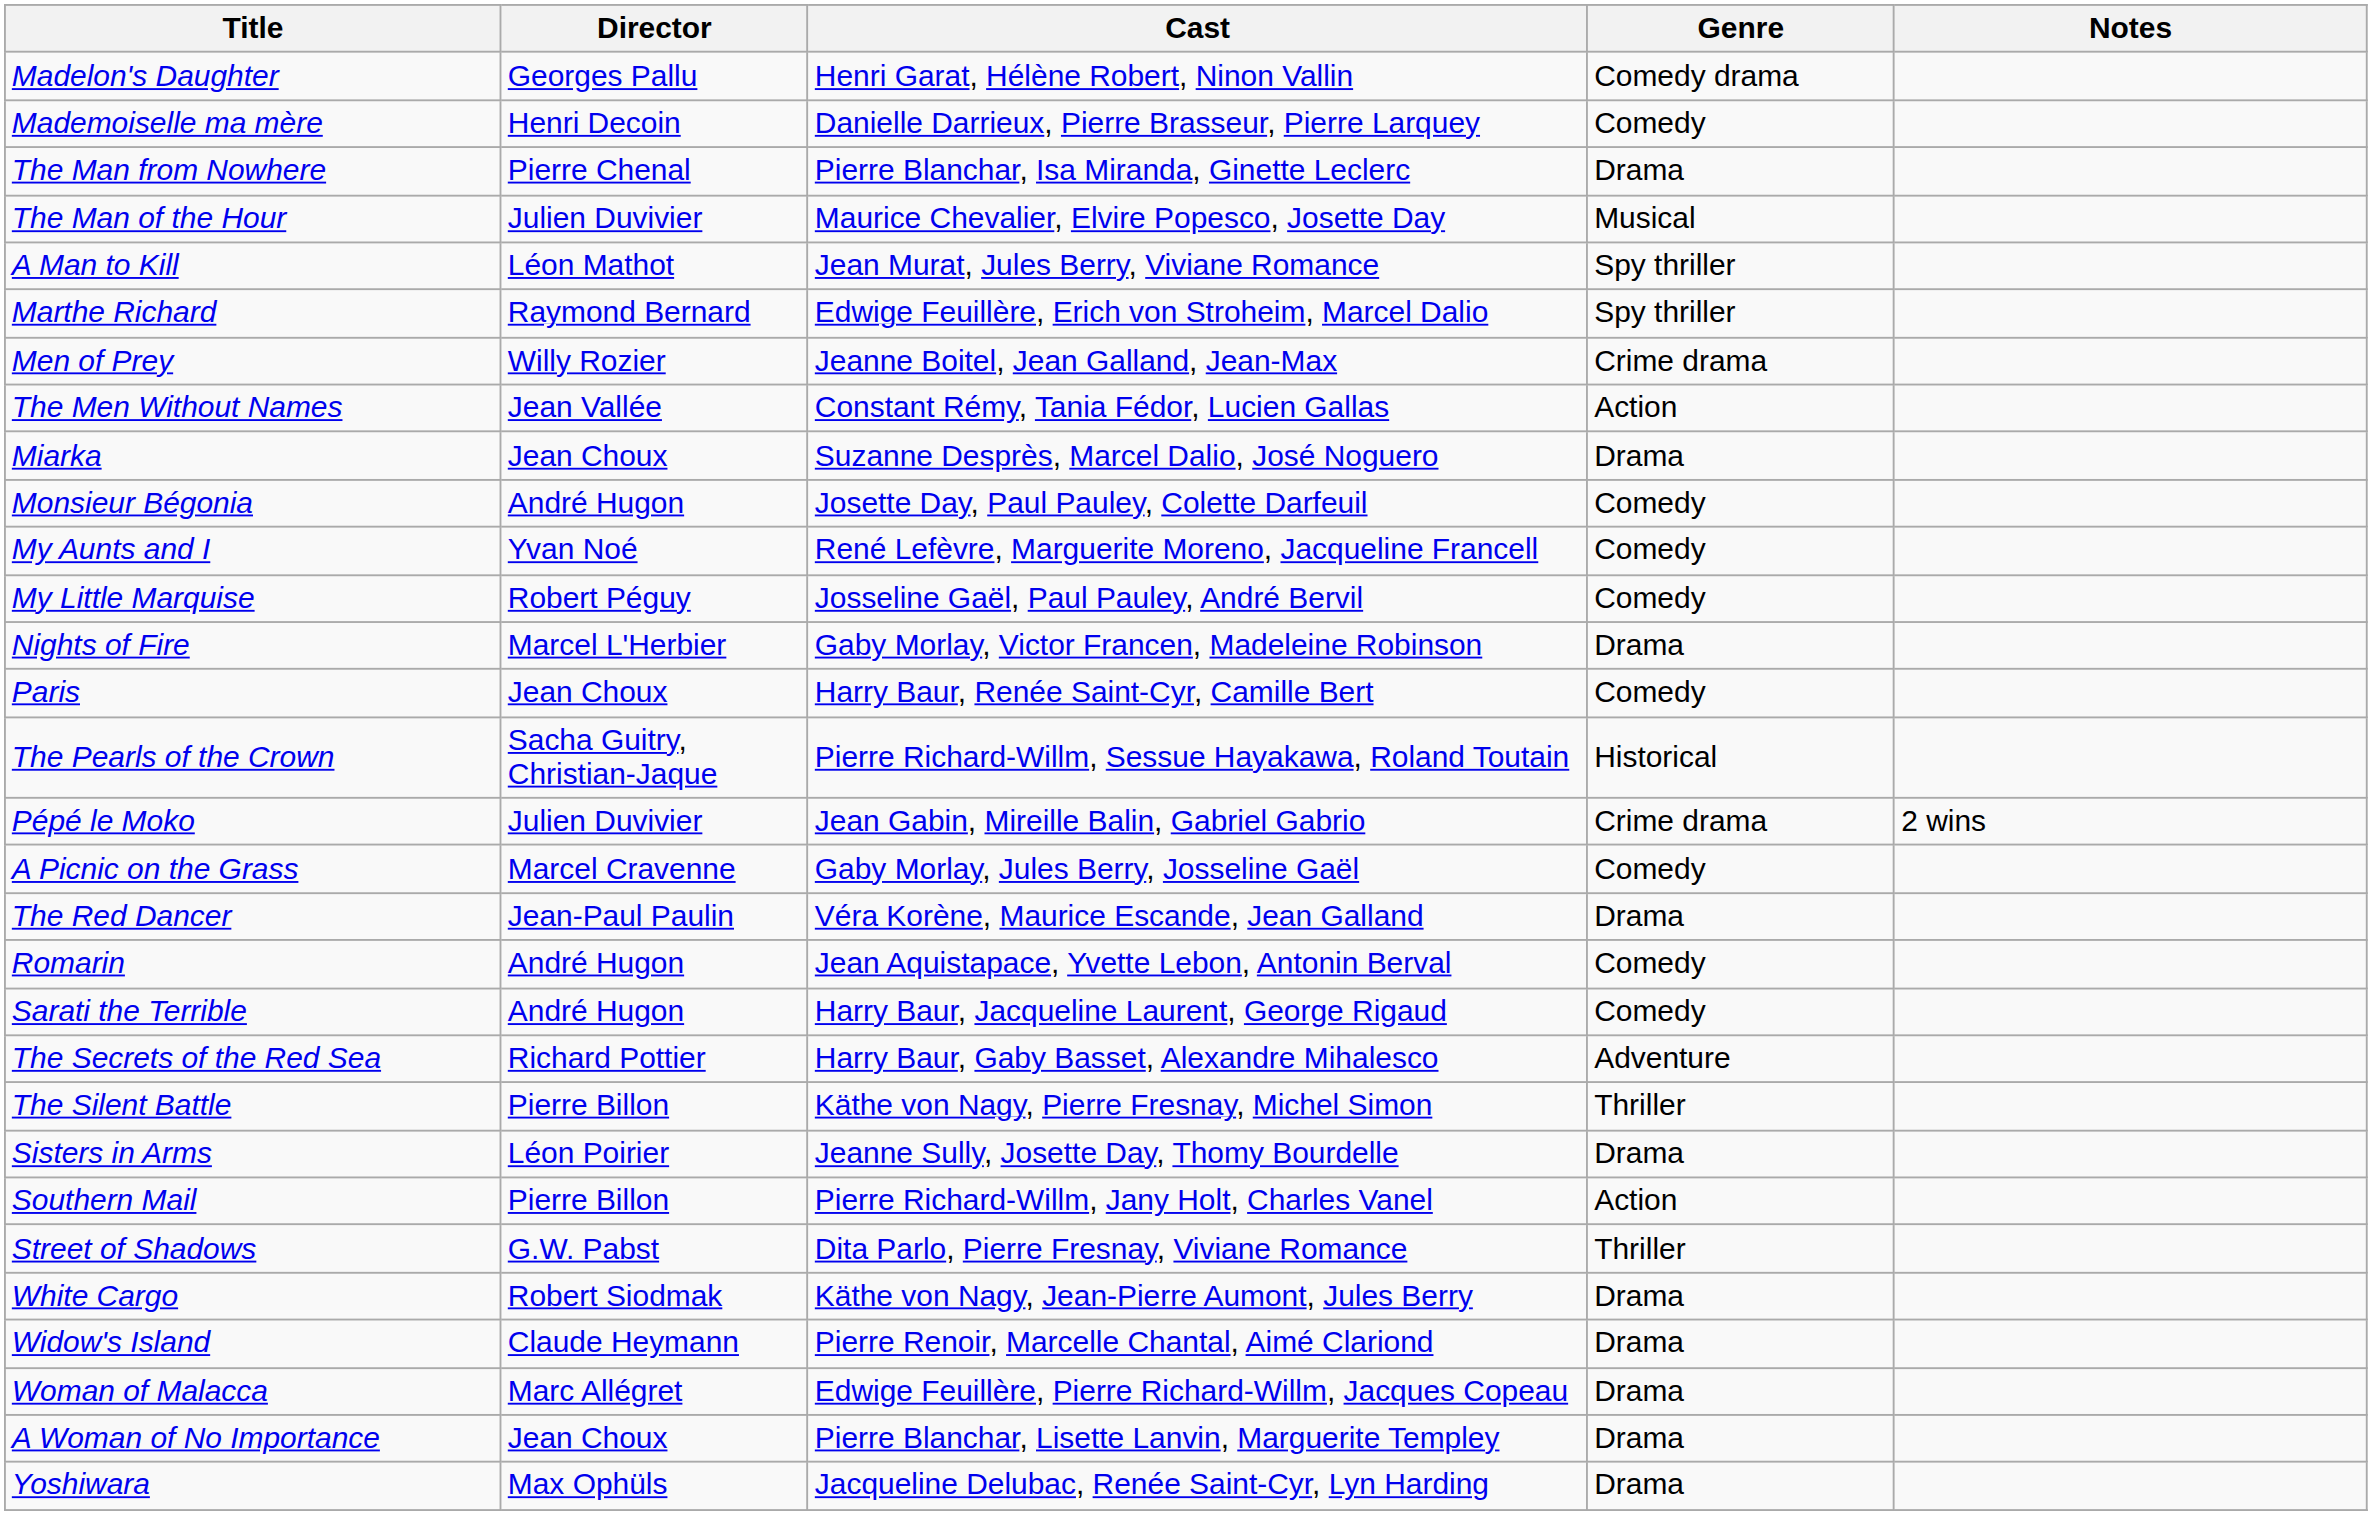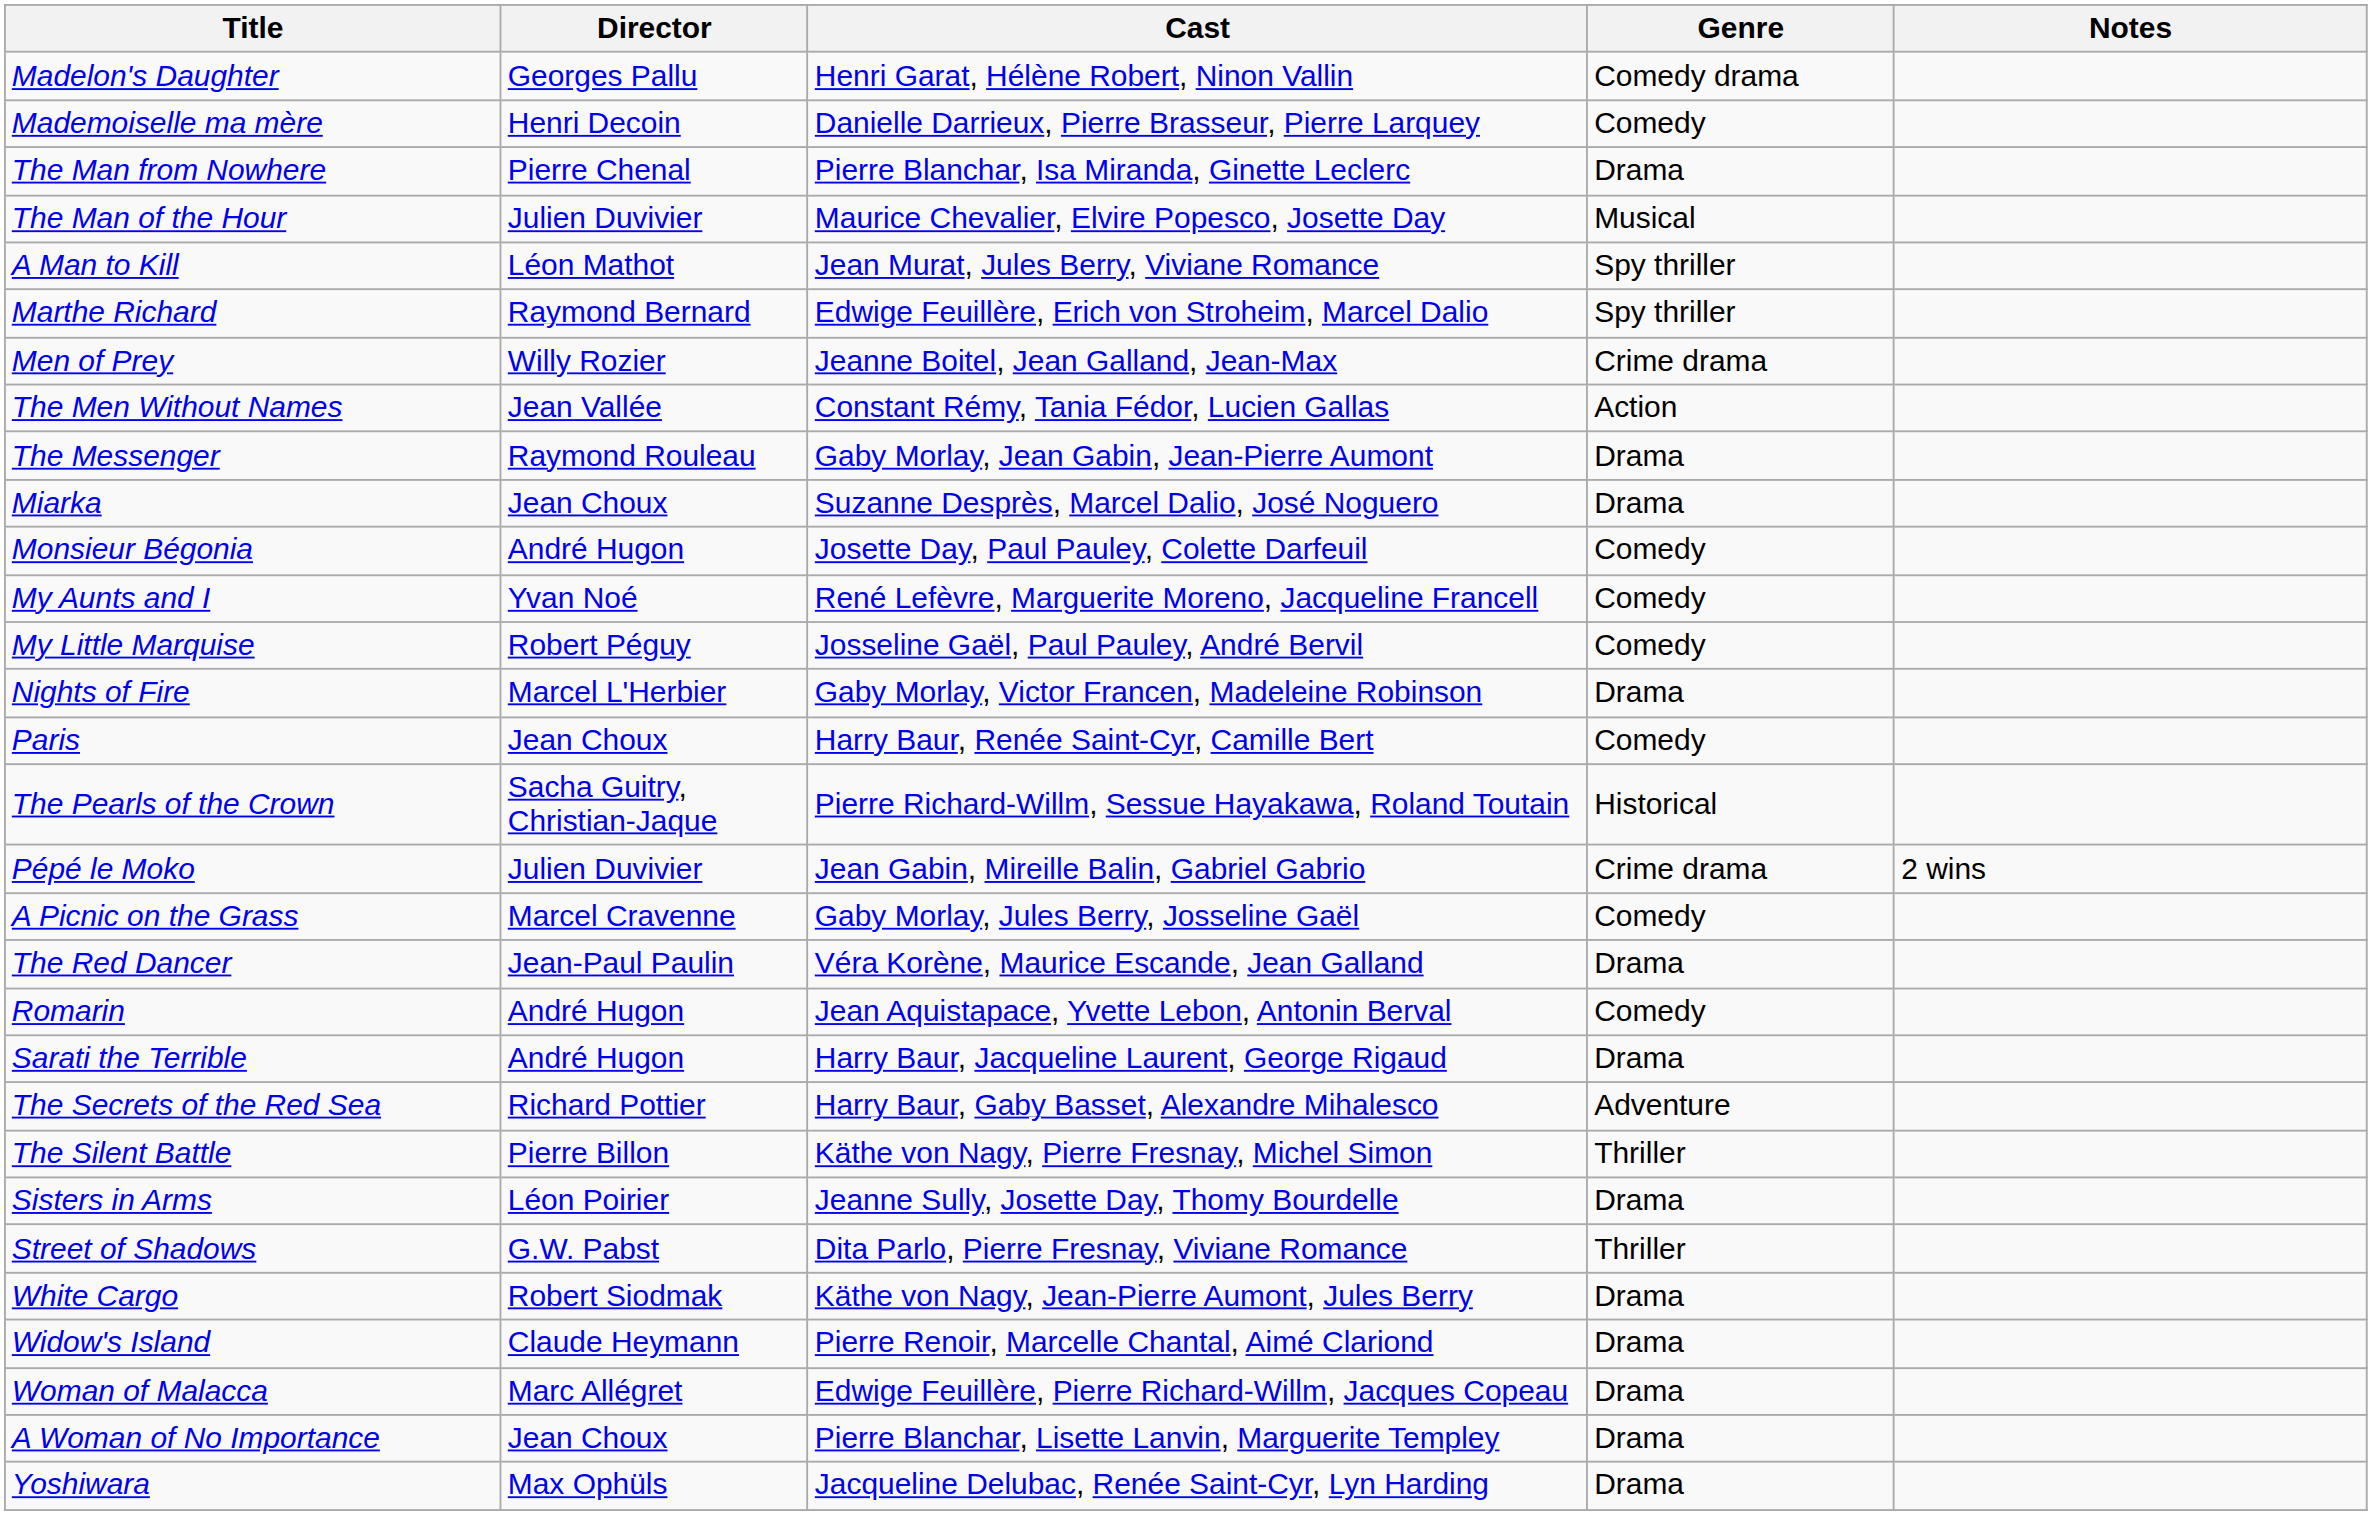+ row: The Messenger | Raymond Rouleau | Gaby Morlay, Jean Gabin, Jean-Pierre Aumont | Drama
Sarati the Terrible | Genre: Comedy -> Drama
- row: Southern Mail | Pierre Billon | Pierre Richard-Willm, Jany Holt, Charles Vanel | Action
